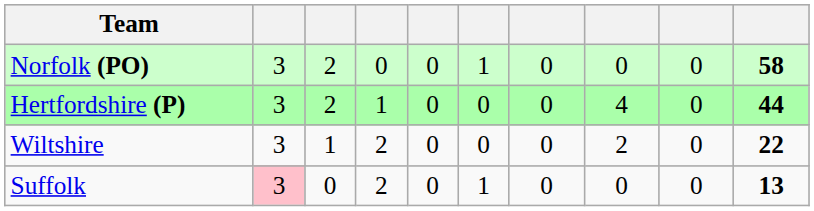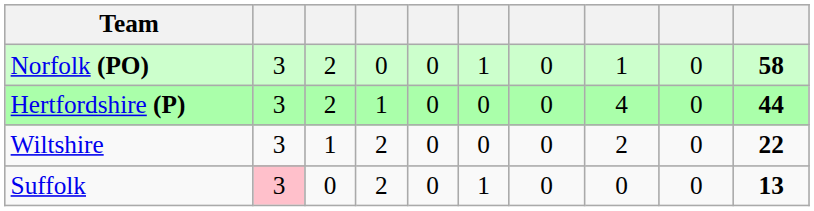Norfolk (PO) | column 8: 0 -> 1
